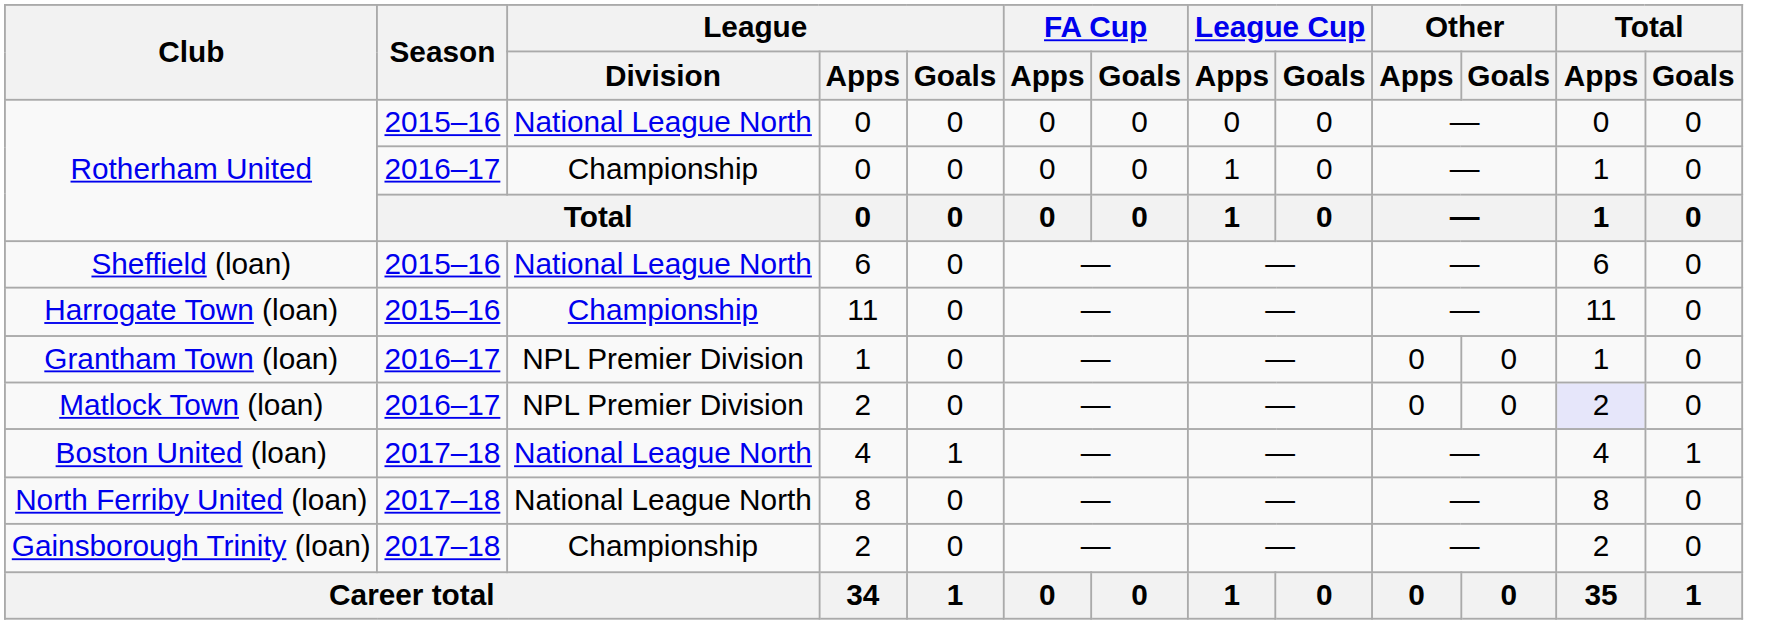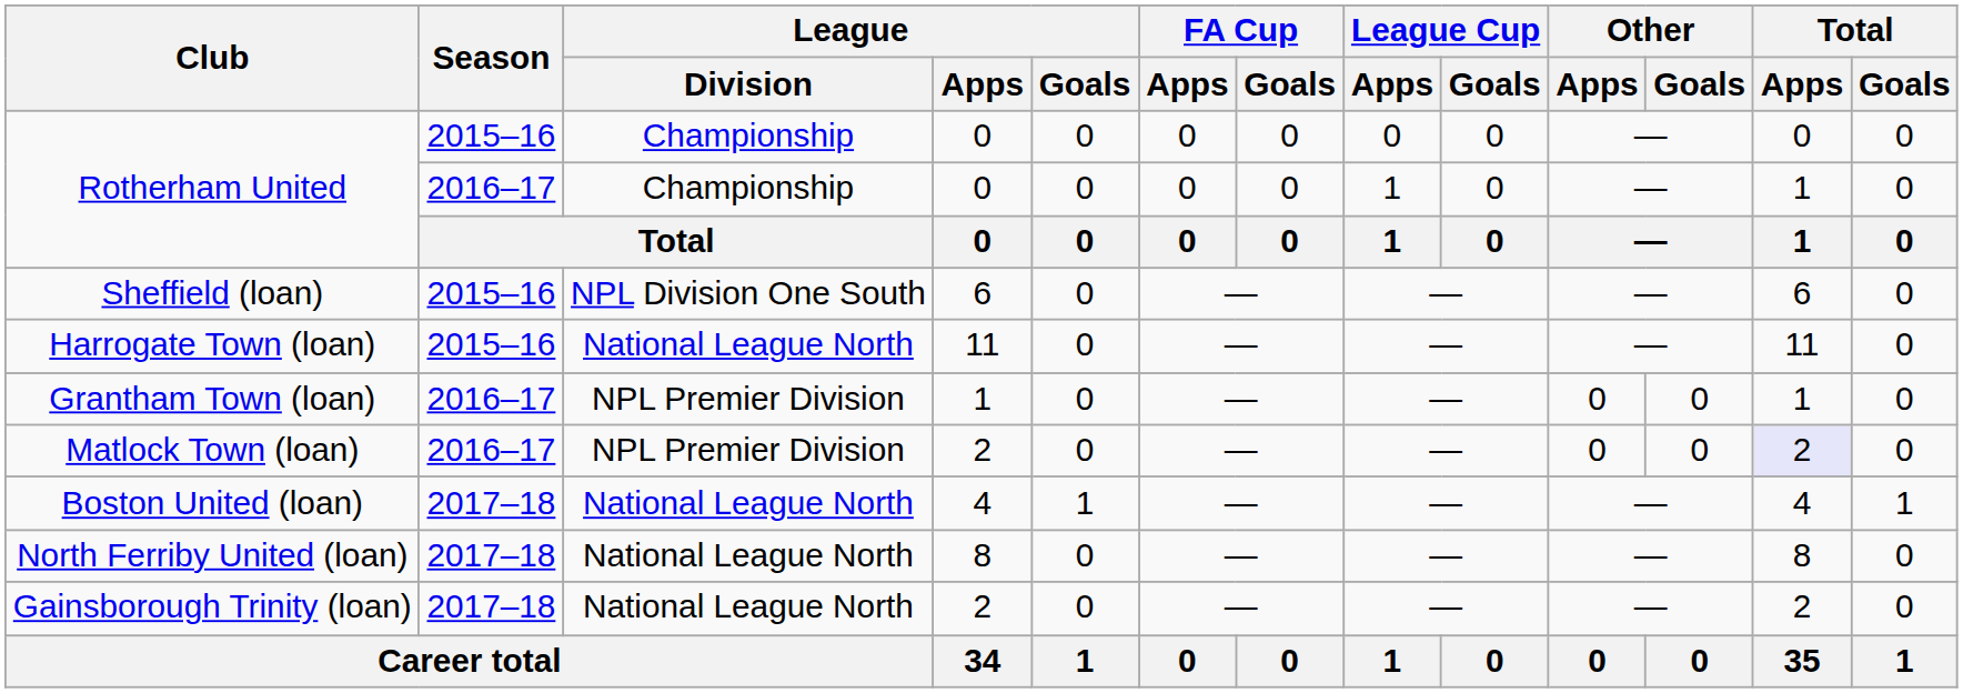Rotherham United / 2015–16 | League / Division: National League North -> Championship
Sheffield (loan) | League / Division: National League North -> NPL Division One South
Harrogate Town (loan) | League / Division: Championship -> National League North
Gainsborough Trinity (loan) | League / Division: Championship -> National League North
